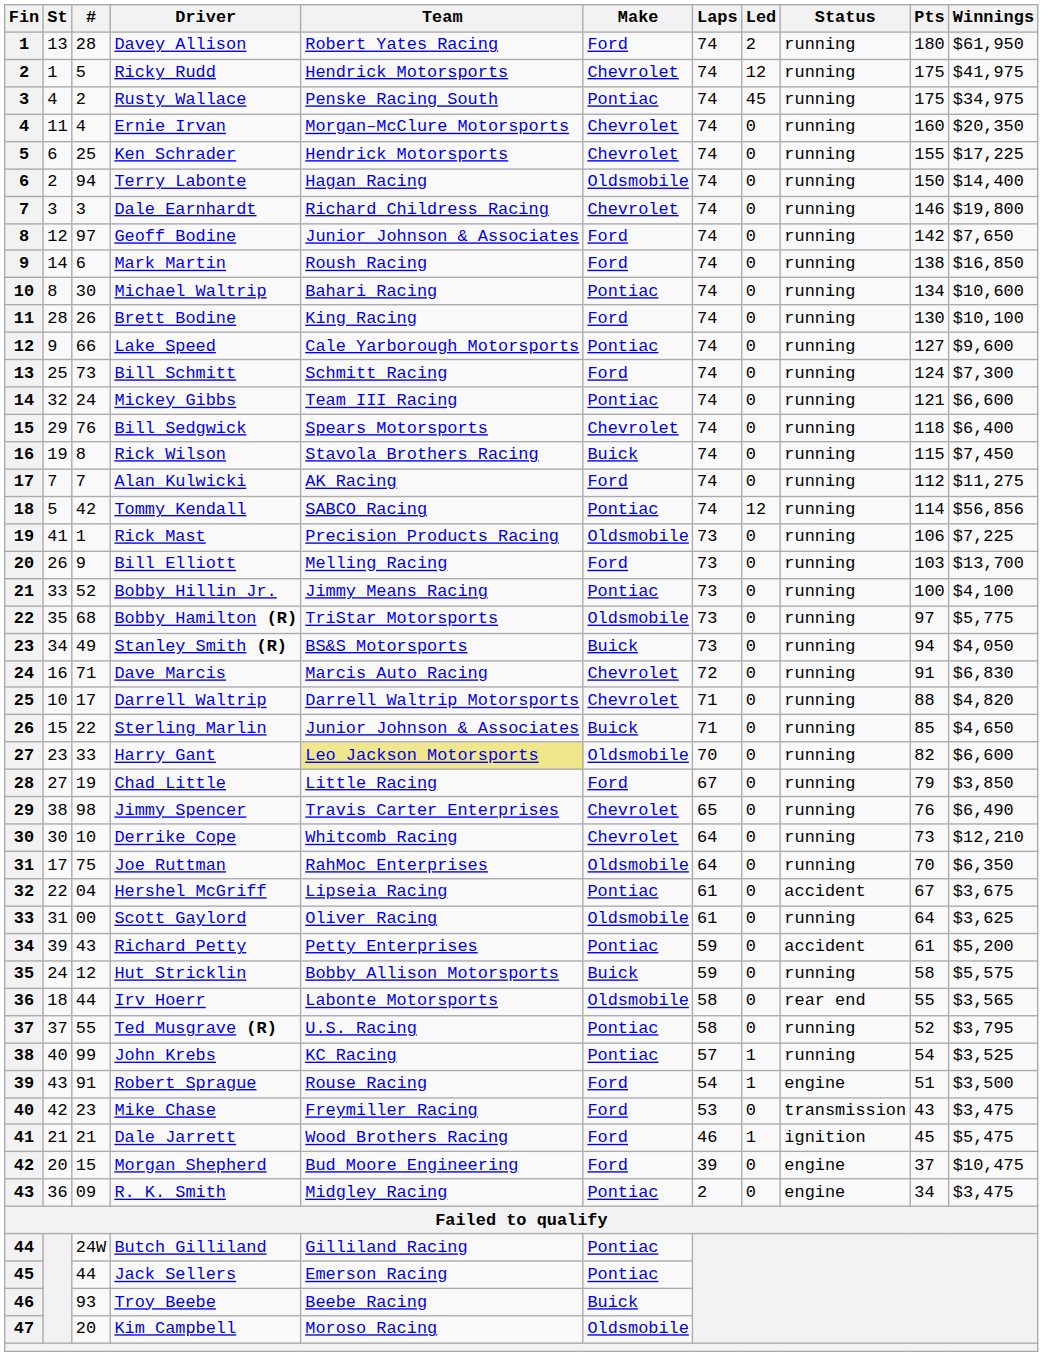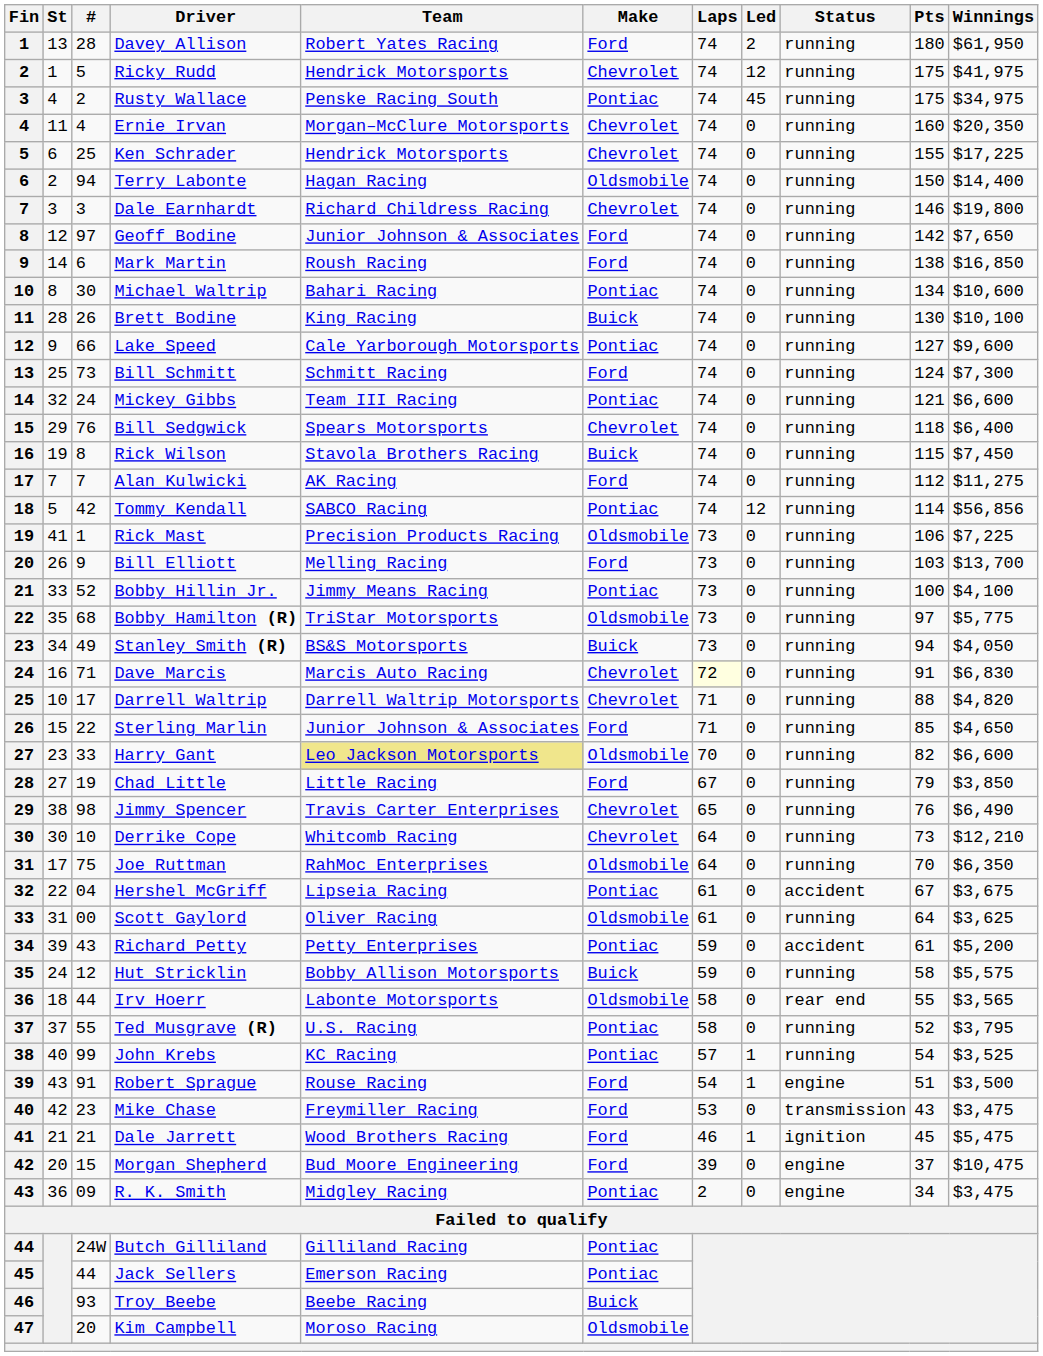Brett Bodine | Make: Ford -> Buick
Dave Marcis | Laps: no background -> lightyellow background
Sterling Marlin | Make: Buick -> Ford
